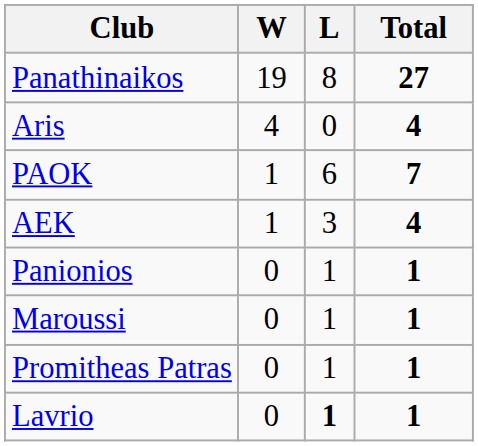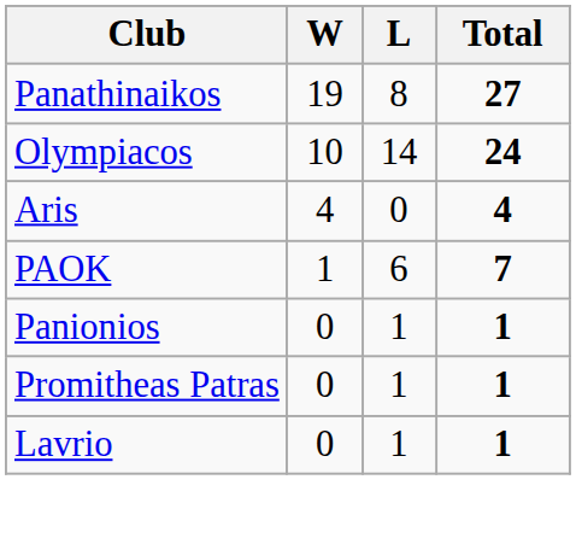+ row: Olympiacos | 10 | 14 | 24
- row: AEK | 1 | 3 | 4
- row: Maroussi | 0 | 1 | 1
Lavrio | L: bold -> normal
